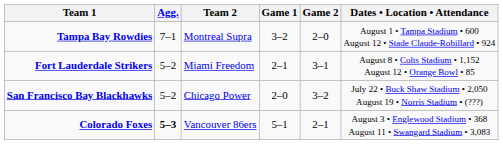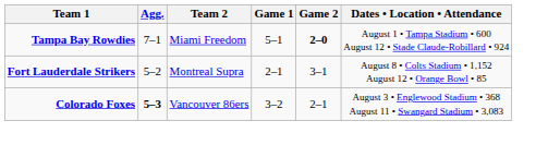Tampa Bay Rowdies | Team 2: Montreal Supra -> Miami Freedom
Tampa Bay Rowdies | Game 1: 3–2 -> 5–1
Tampa Bay Rowdies | Game 2: normal -> bold
Fort Lauderdale Strikers | Team 2: Miami Freedom -> Montreal Supra
- row: San Francisco Bay Blackhawks | 5–2 | Chicago Power | 2–0 | 3–2 | July 22 • Buck Shaw Stadium • 2,050 August 19 • Norris Stadium • (???)
Colorado Foxes | Game 1: 5–1 -> 3–2
